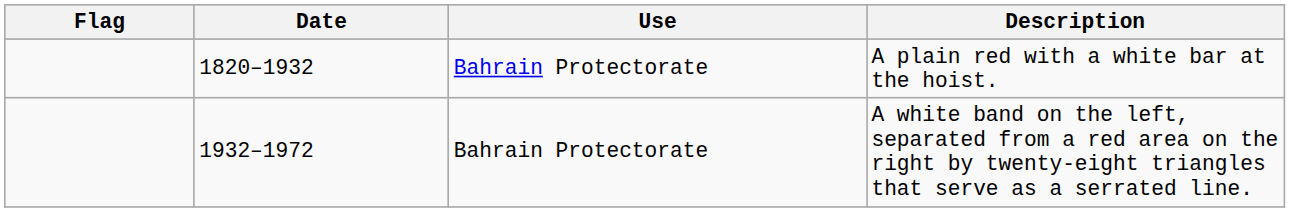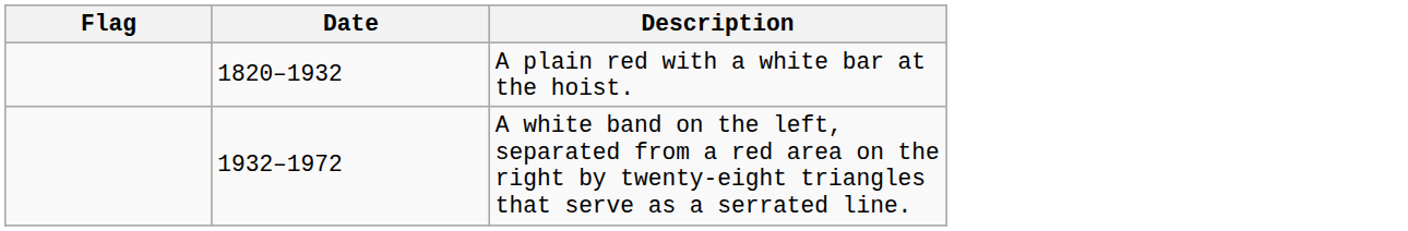- column: Use | Bahrain Protectorate | Bahrain Protectorate
